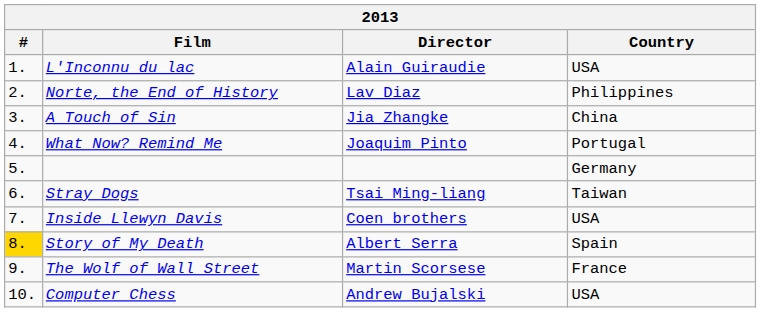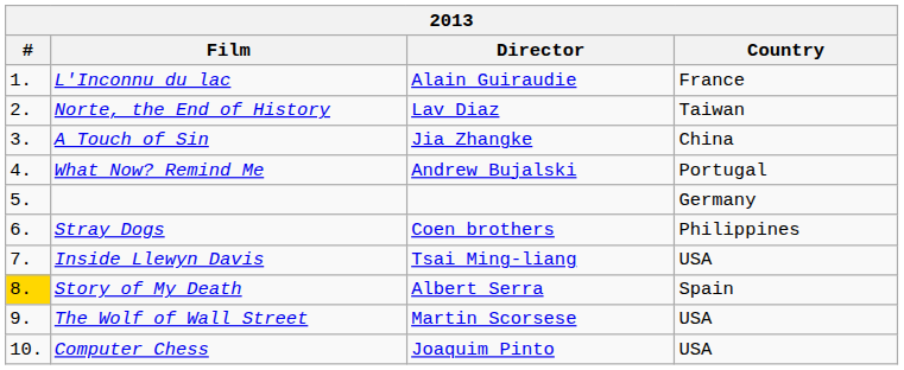L'Inconnu du lac | Country: USA -> France
Norte, the End of History | Country: Philippines -> Taiwan
What Now? Remind Me | Director: Joaquim Pinto -> Andrew Bujalski
Stray Dogs | Director: Tsai Ming-liang -> Coen brothers
Stray Dogs | Country: Taiwan -> Philippines
Inside Llewyn Davis | Director: Coen brothers -> Tsai Ming-liang
The Wolf of Wall Street | Country: France -> USA
Computer Chess | Director: Andrew Bujalski -> Joaquim Pinto
